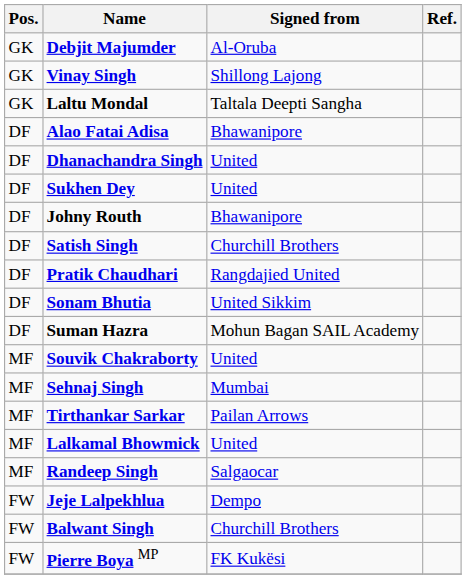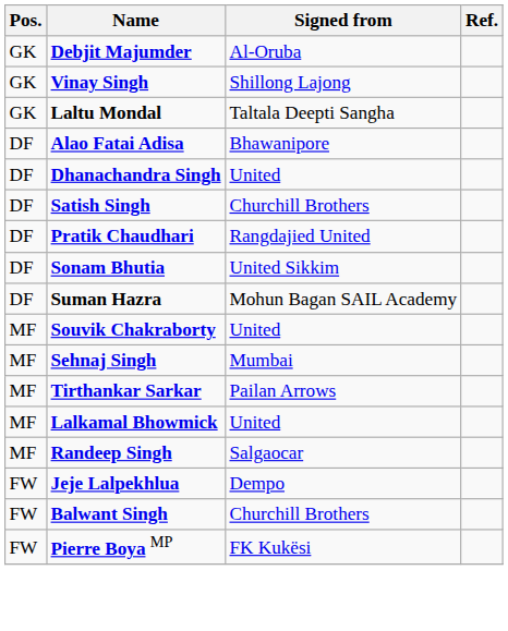- row: DF | Sukhen Dey | United
- row: DF | Johny Routh | Bhawanipore
